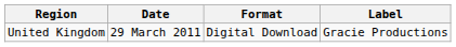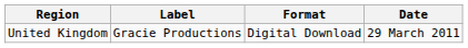columns swapped: Date <-> Label
